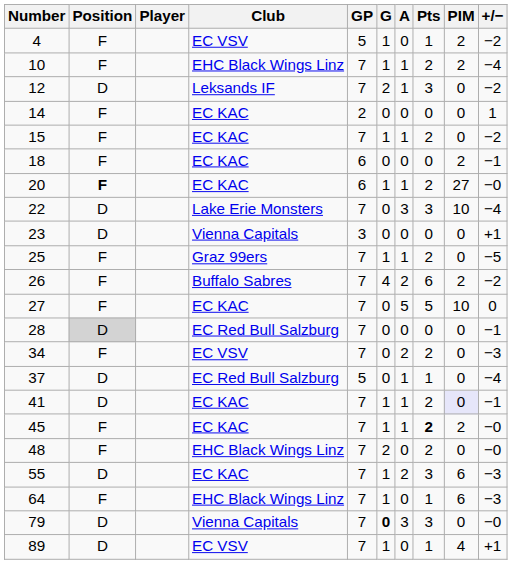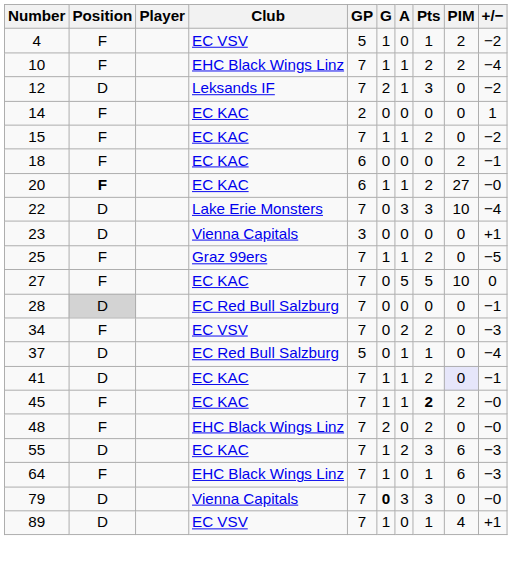- row: 26 | F | Buffalo Sabres | 7 | 4 | 2 | 6 | 2 | −2
